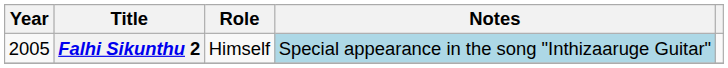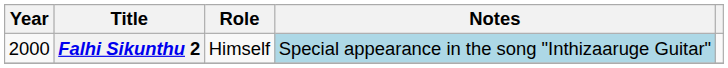Falhi Sikunthu 2 | Year: 2005 -> 2000
